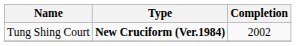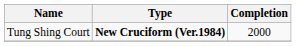Tung Shing Court | Completion: 2002 -> 2000
